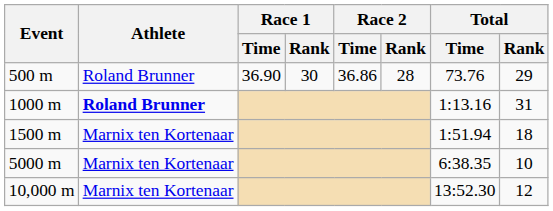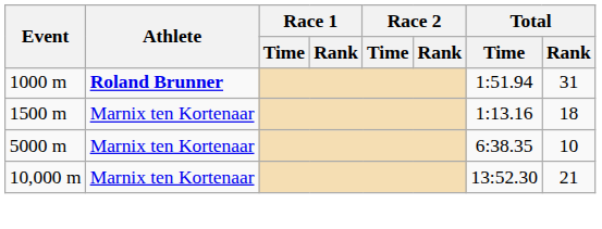- row: 500 m | Roland Brunner | 36.90 | 30 | 36.86 | 28 | 73.76 | 29
1000 m | Total / Time: 1:13.16 -> 1:51.94
1500 m | Total / Time: 1:51.94 -> 1:13.16
10,000 m | Total / Rank: 12 -> 21
